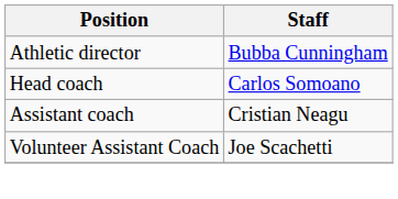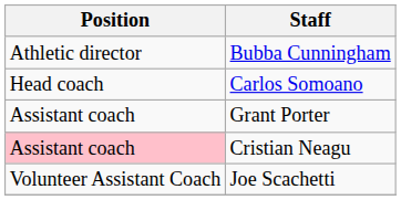+ row: Assistant coach | Grant Porter
Cristian Neagu | Position: no background -> pink background
